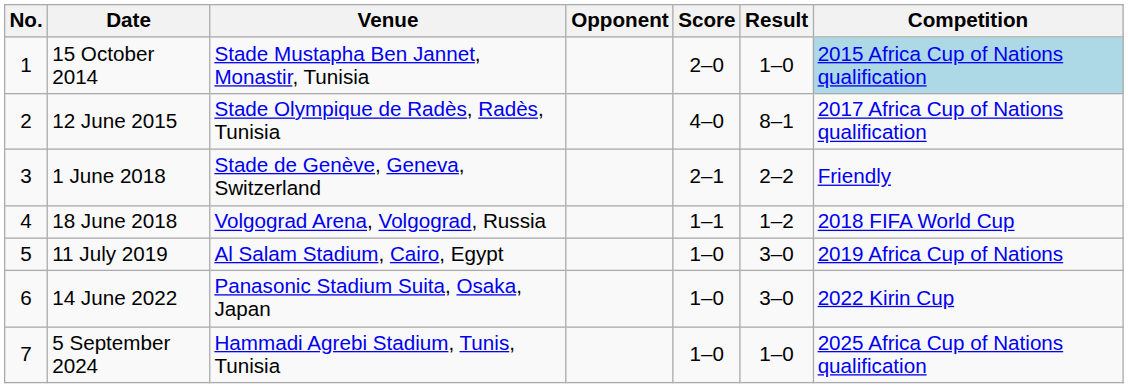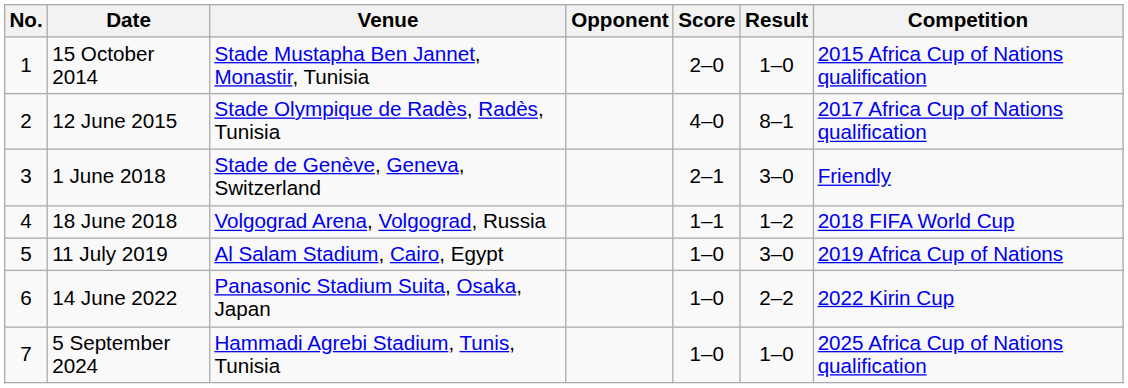15 October 2014 | Competition: lightblue background -> no background
1 June 2018 | Result: 2–2 -> 3–0
14 June 2022 | Result: 3–0 -> 2–2
